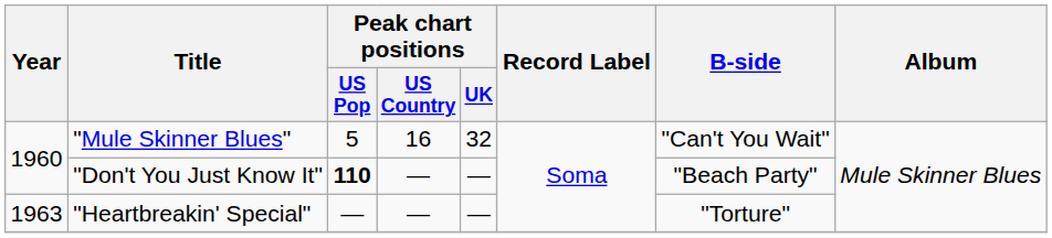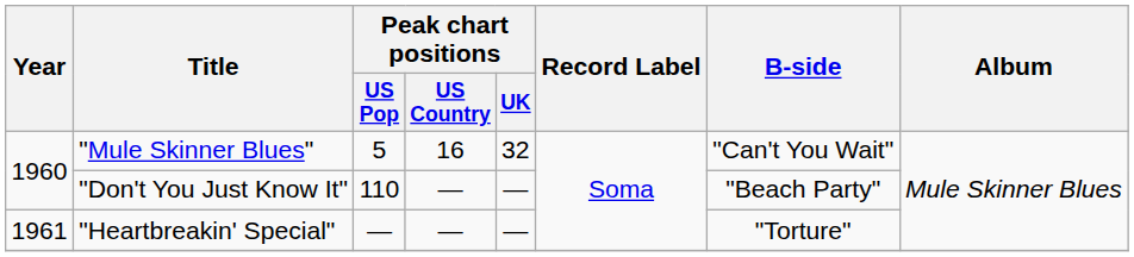"Don't You Just Know It" | Peak chart positions / US Pop: bold -> normal
"Heartbreakin' Special" | Year: 1963 -> 1961
